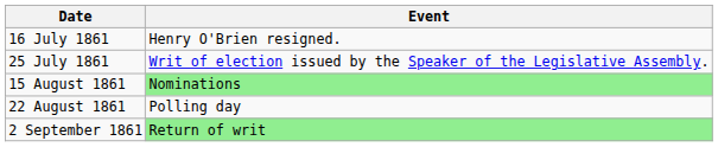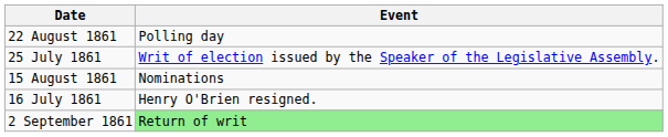rows swapped: 16 July 1861 <-> 22 August 1861
15 August 1861 | Event: lightgreen background -> no background
